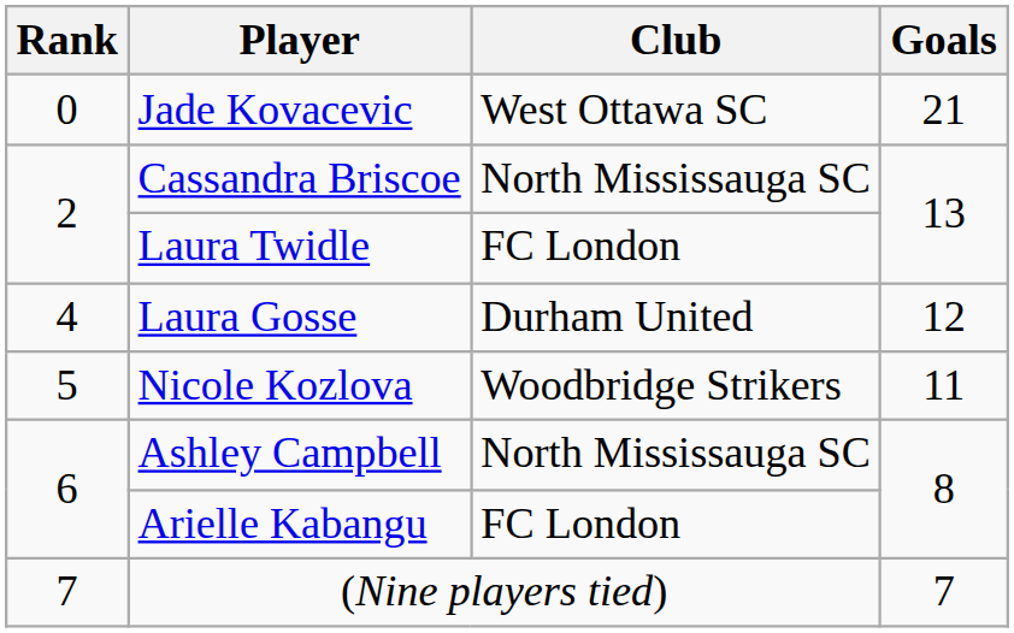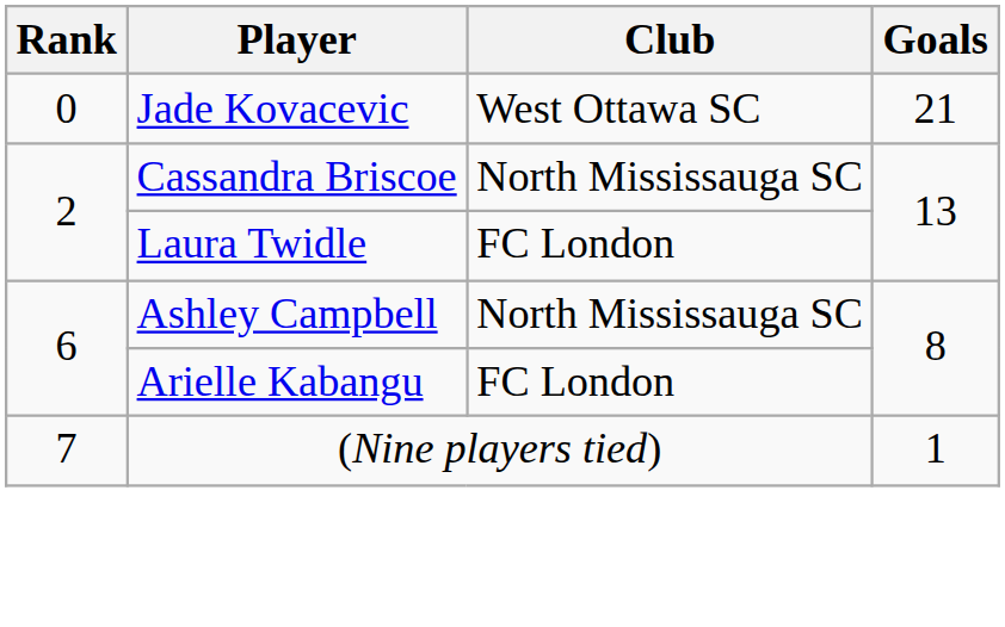- row: 4 | Laura Gosse | Durham United | 12
- row: 5 | Nicole Kozlova | Woodbridge Strikers | 11
(Nine players tied) | Goals: 7 -> 1
